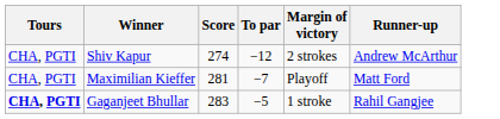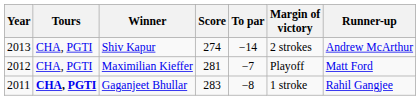+ column: Year | 2013 | 2012 | 2011
Shiv Kapur | To par: −12 -> −14
Gaganjeet Bhullar | To par: −5 -> −8
